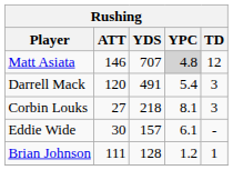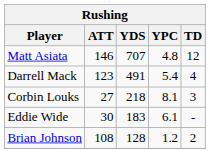Matt Asiata | YPC: lightgrey background -> no background
Darrell Mack | ATT: 120 -> 123
Darrell Mack | TD: 3 -> 4
Eddie Wide | YDS: 157 -> 183
Brian Johnson | ATT: 111 -> 108
Brian Johnson | TD: 1 -> 2
